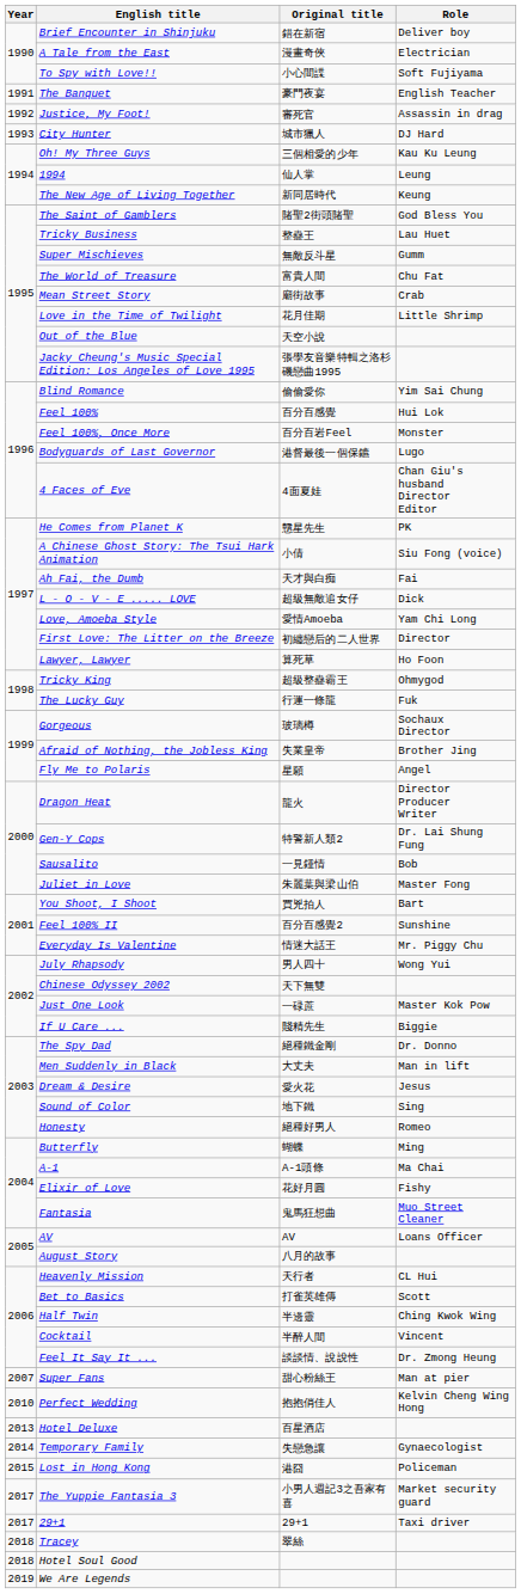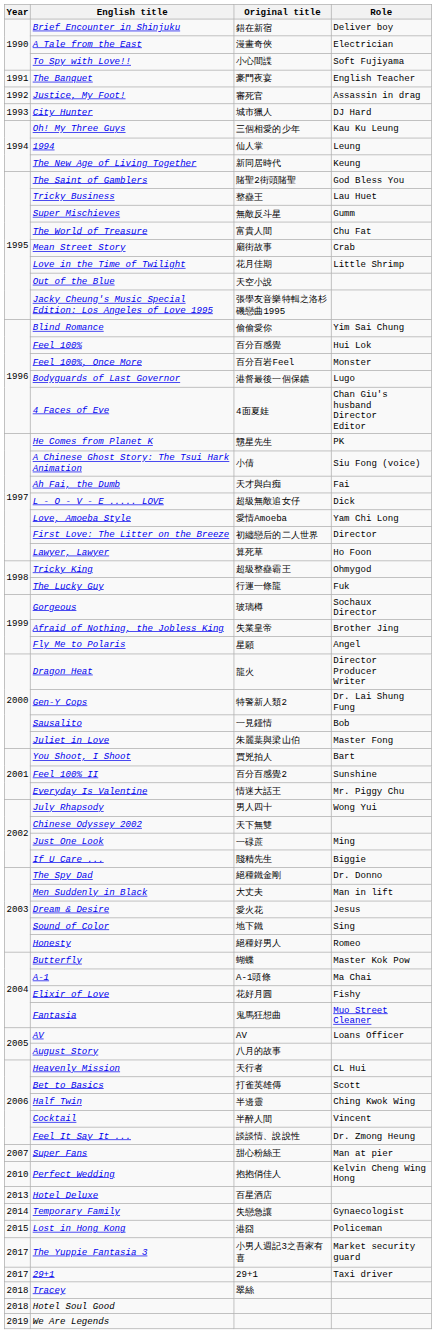Just One Look | Role: Master Kok Pow -> Ming
Butterfly | Role: Ming -> Master Kok Pow
